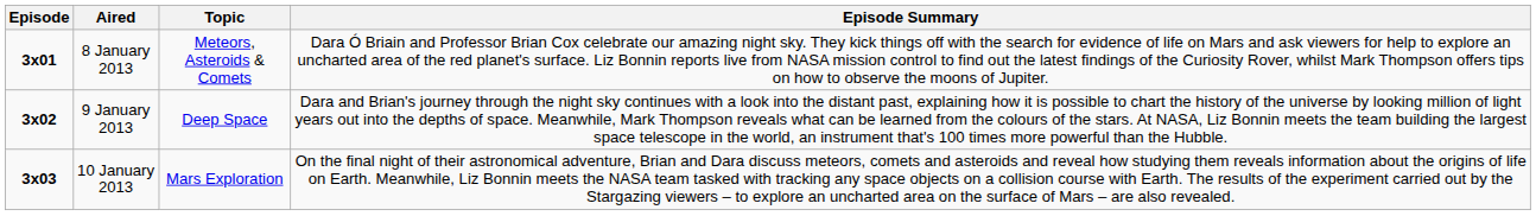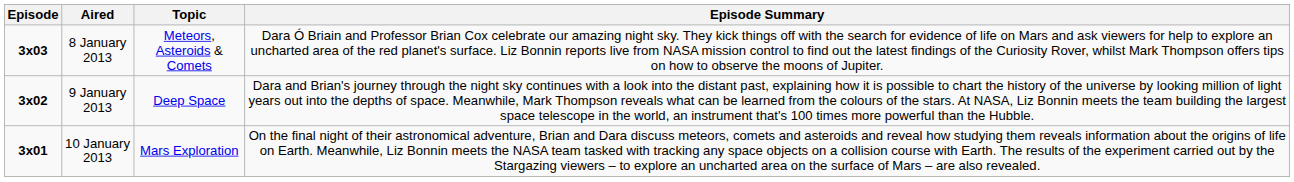8 January 2013 | Episode: 3x01 -> 3x03
10 January 2013 | Episode: 3x03 -> 3x01
